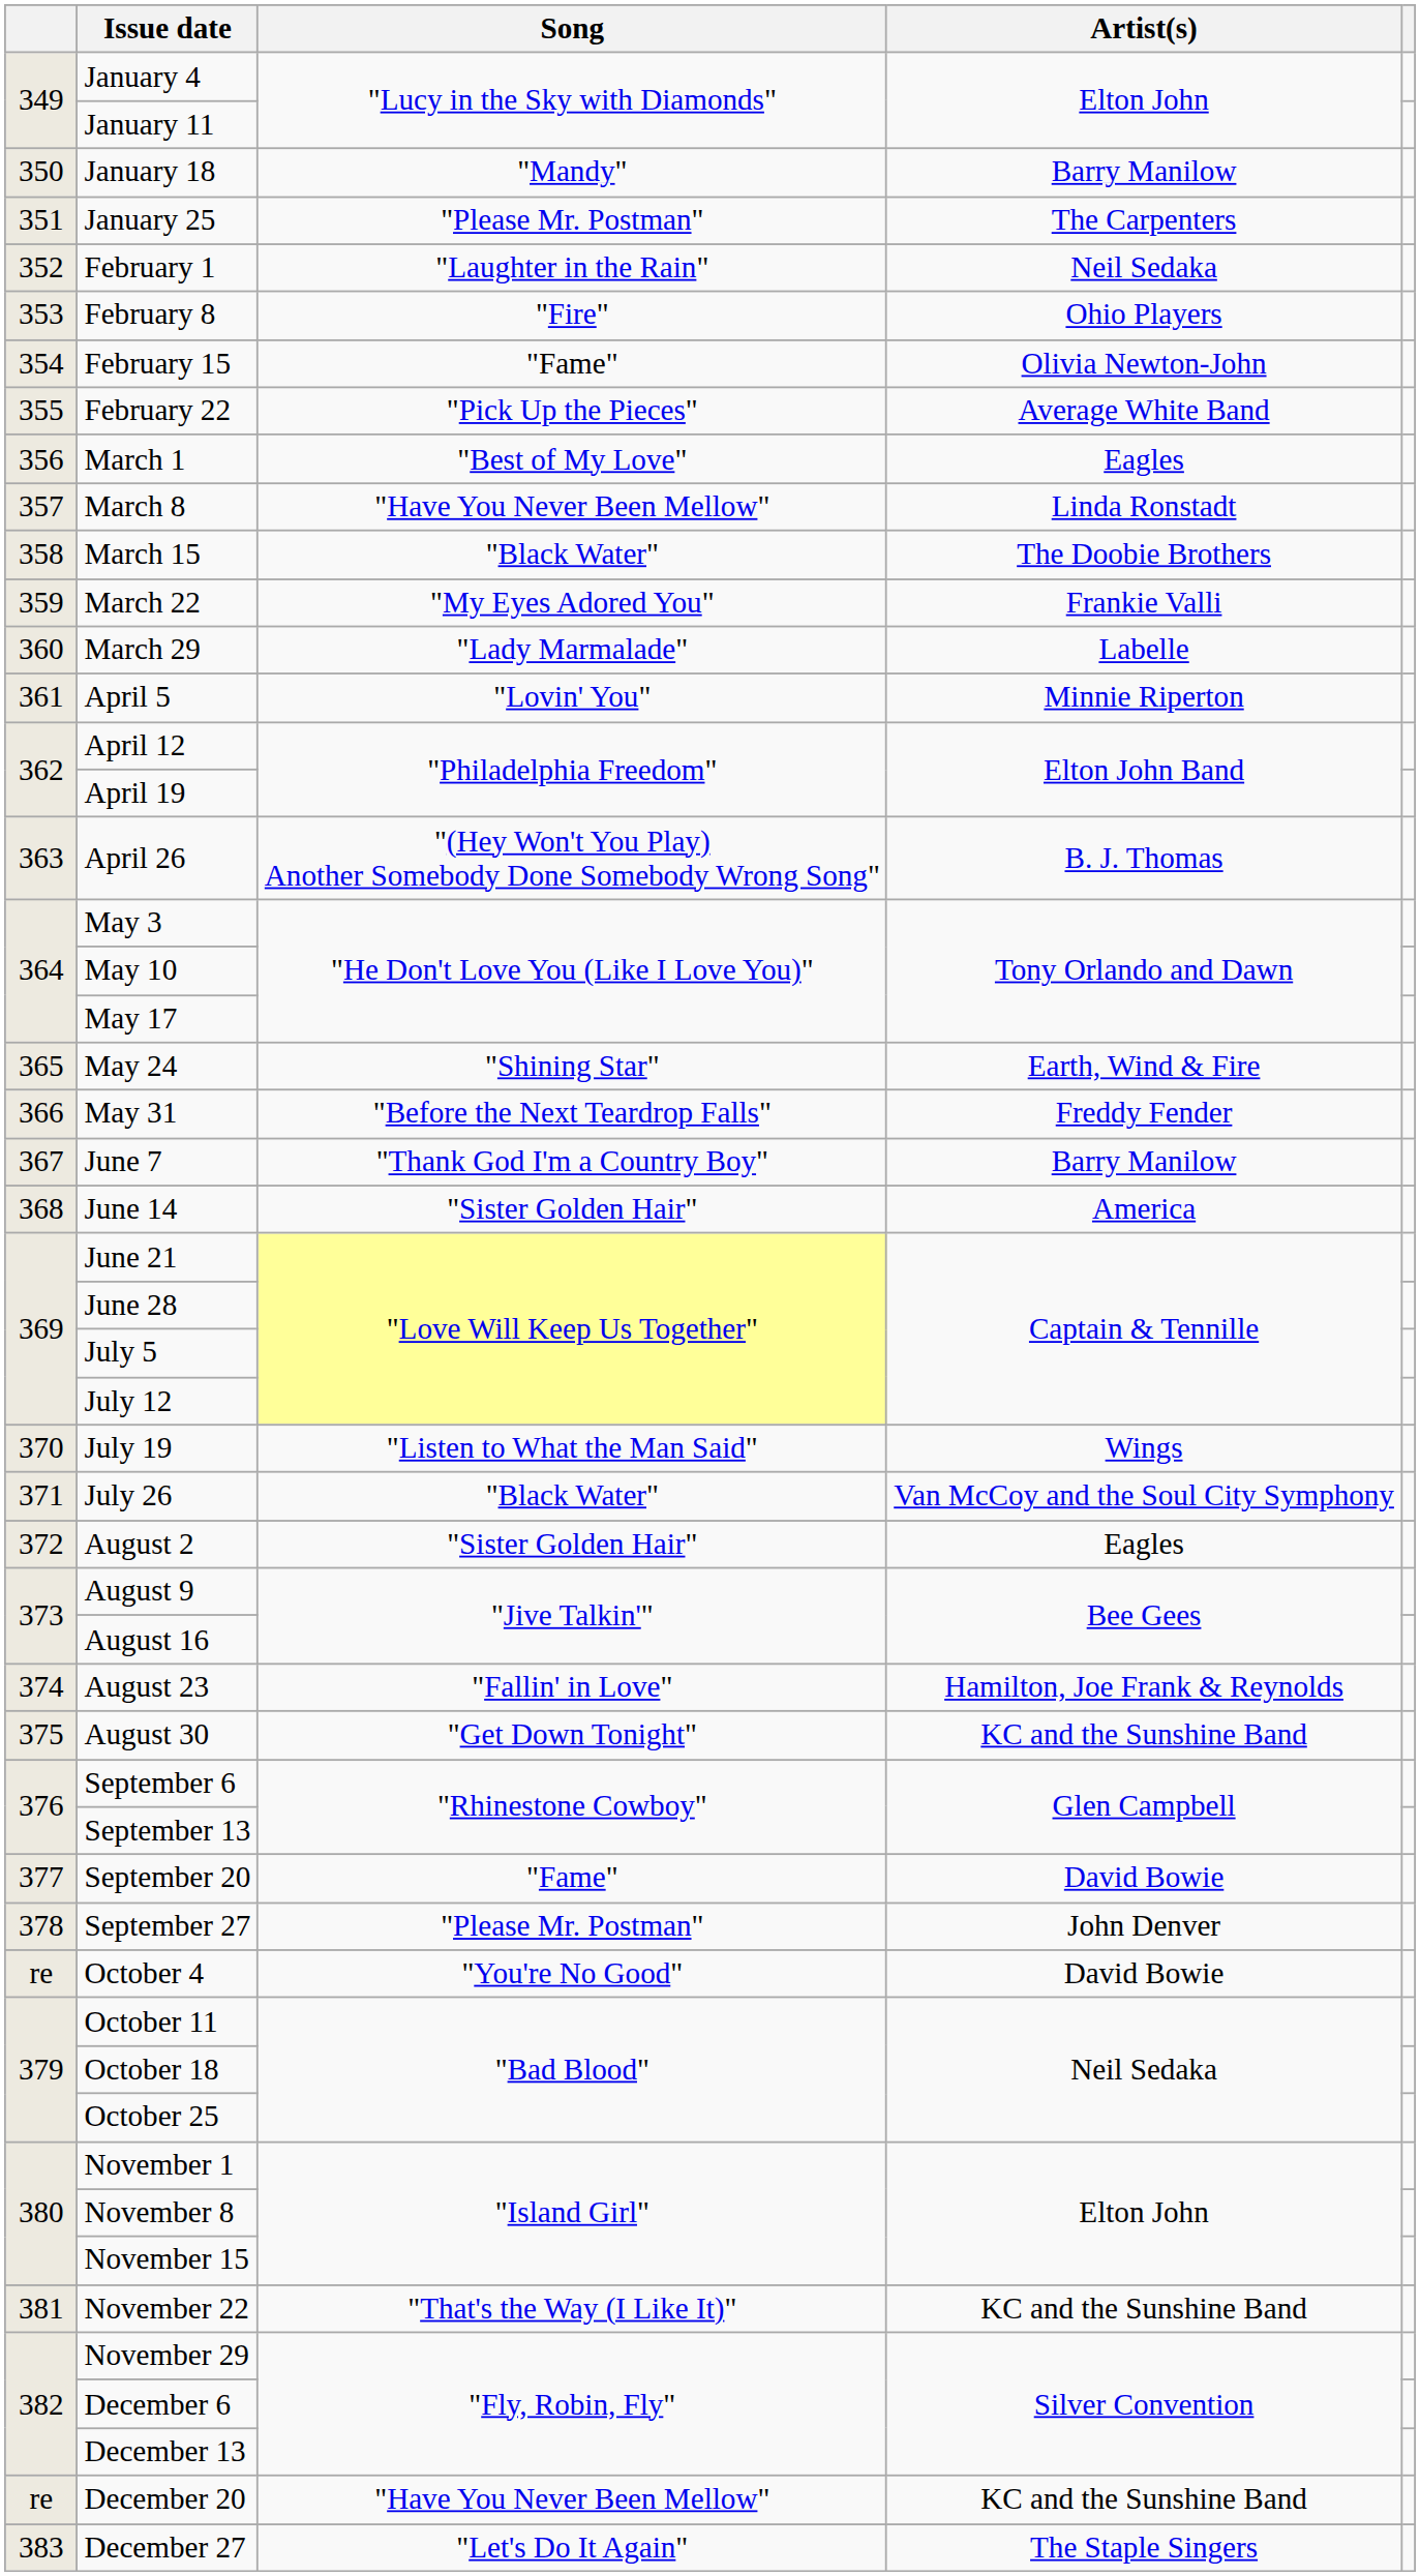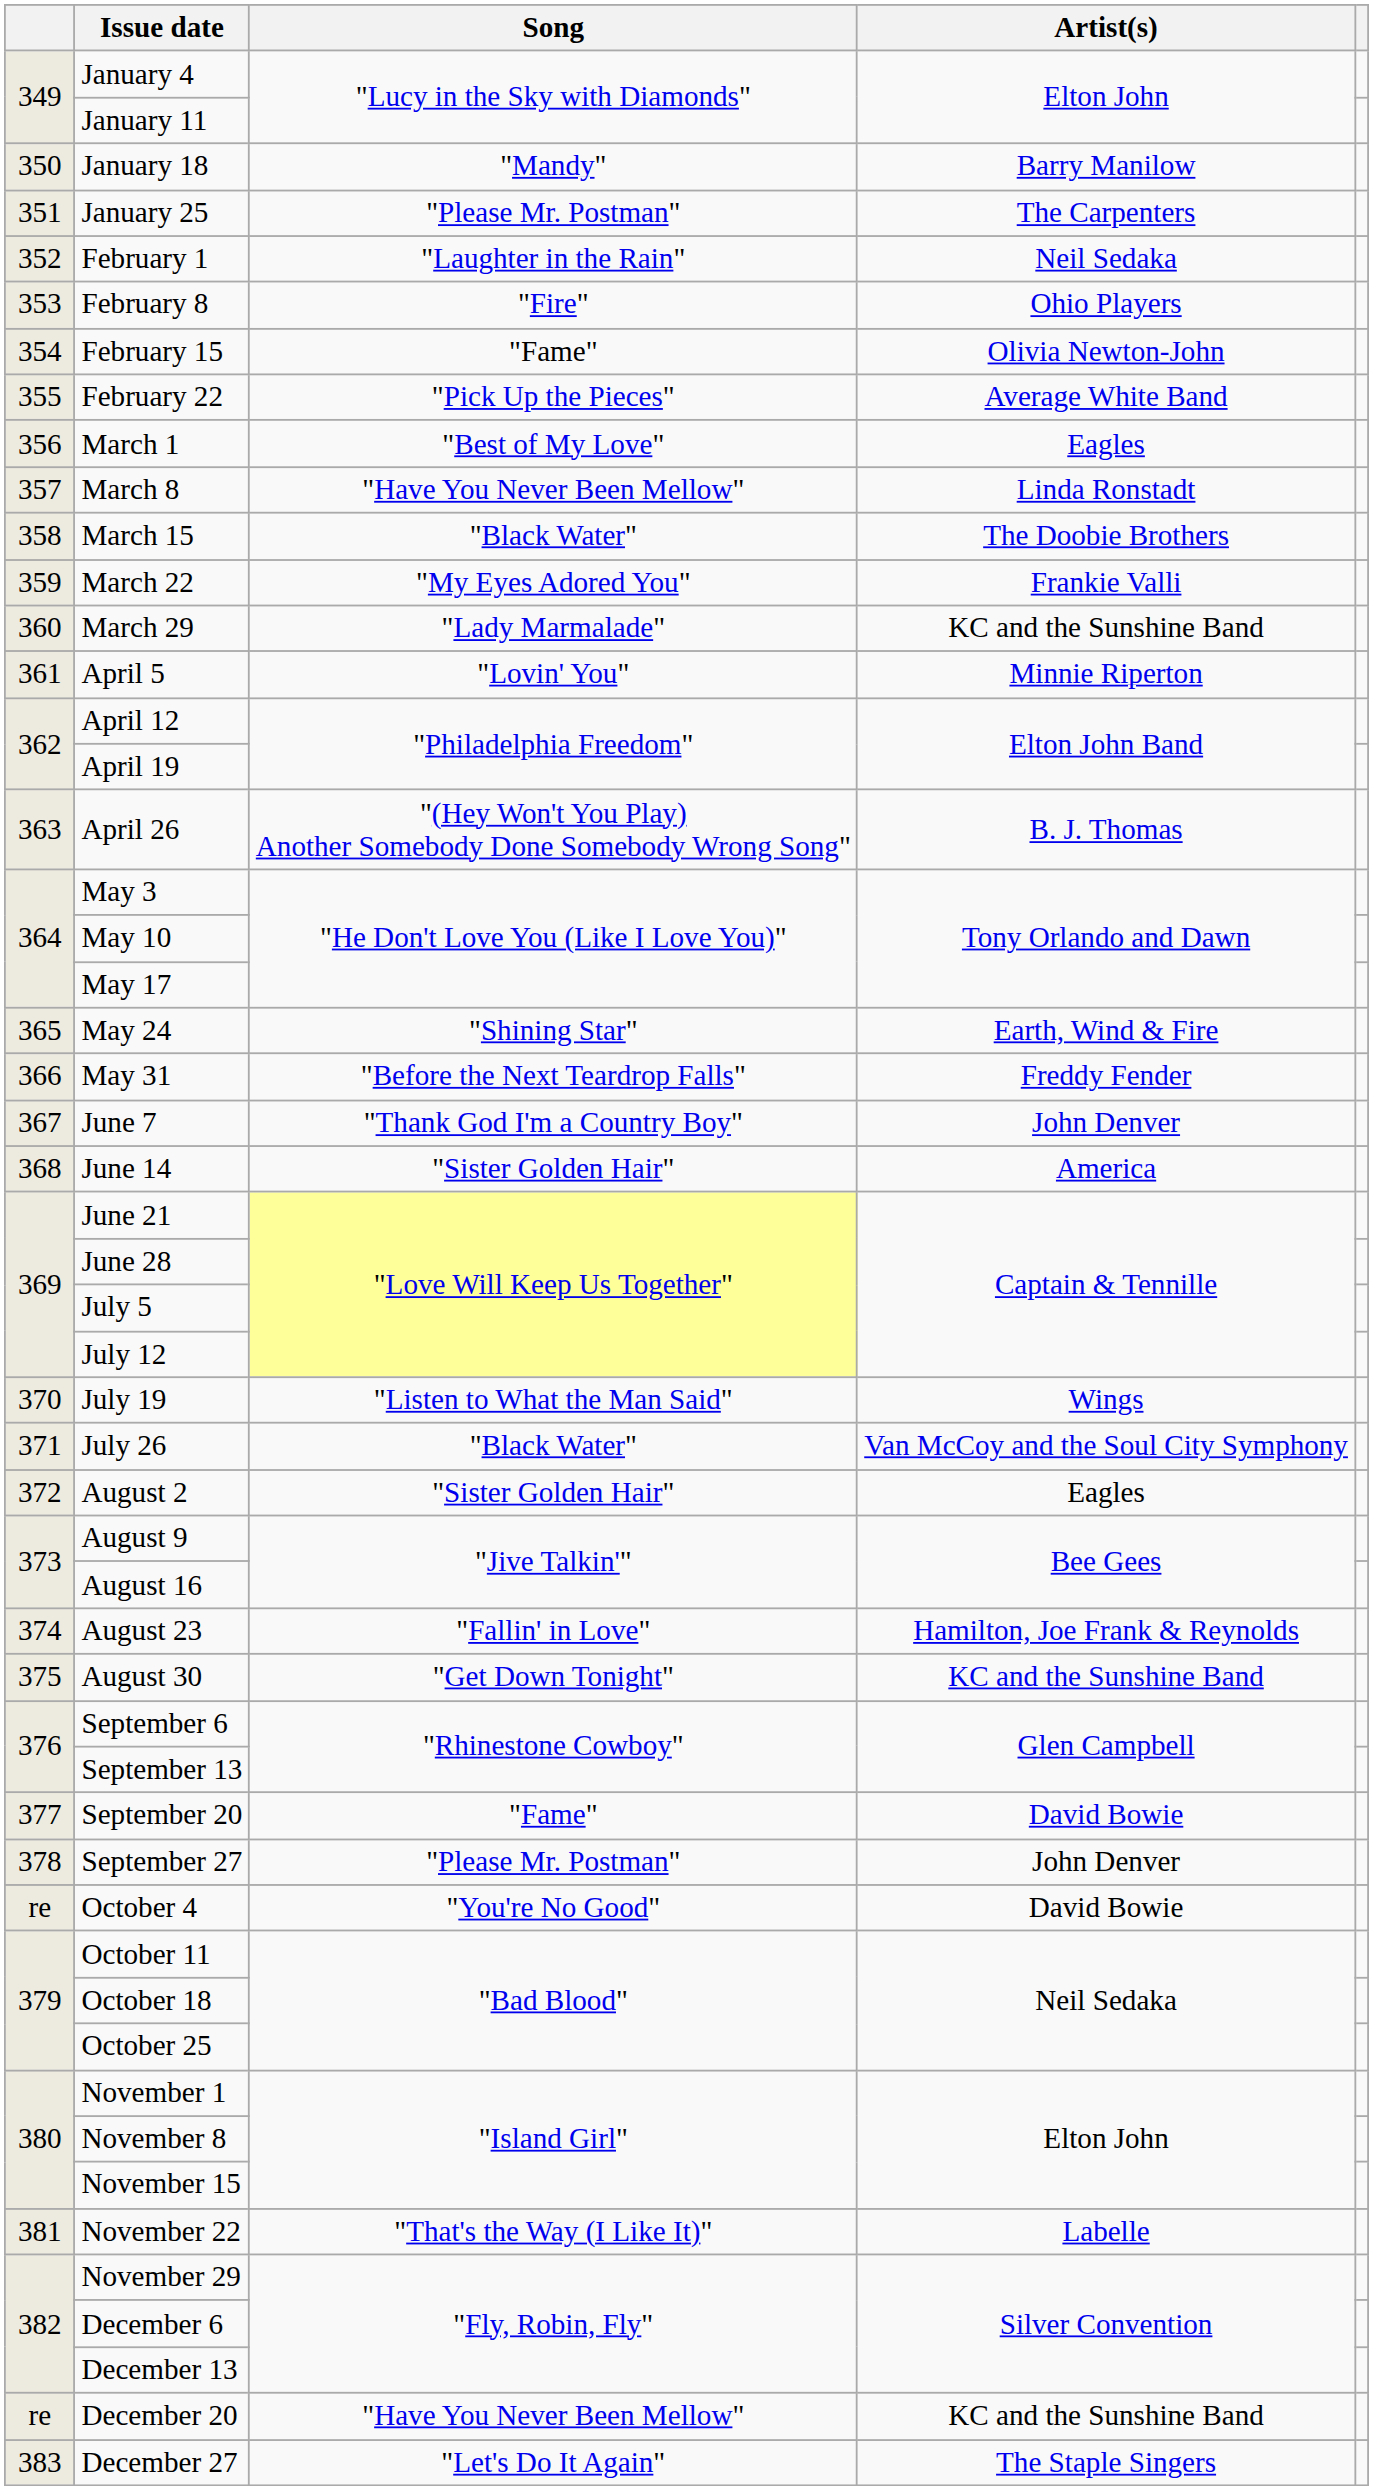March 29 | Artist(s): Labelle -> KC and the Sunshine Band
June 7 | Artist(s): Barry Manilow -> John Denver
November 22 | Artist(s): KC and the Sunshine Band -> Labelle
